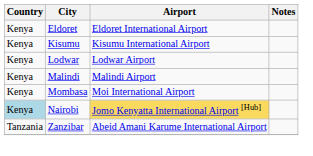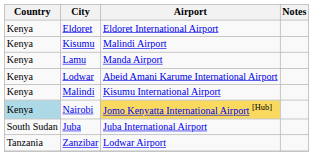Kisumu | Airport: Kisumu International Airport -> Malindi Airport
+ row: Kenya | Lamu | Manda Airport
Lodwar | Airport: Lodwar Airport -> Abeid Amani Karume International Airport
Malindi | Airport: Malindi Airport -> Kisumu International Airport
- row: Kenya | Mombasa | Moi International Airport
+ row: South Sudan | Juba | Juba International Airport
Zanzibar | Airport: Abeid Amani Karume International Airport -> Lodwar Airport
